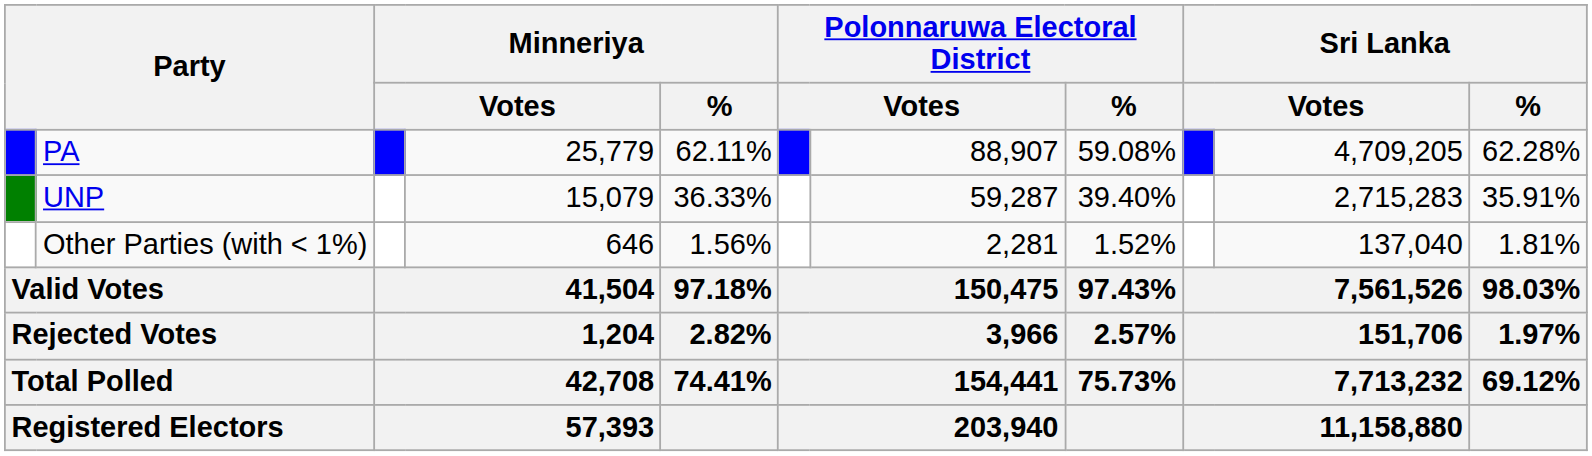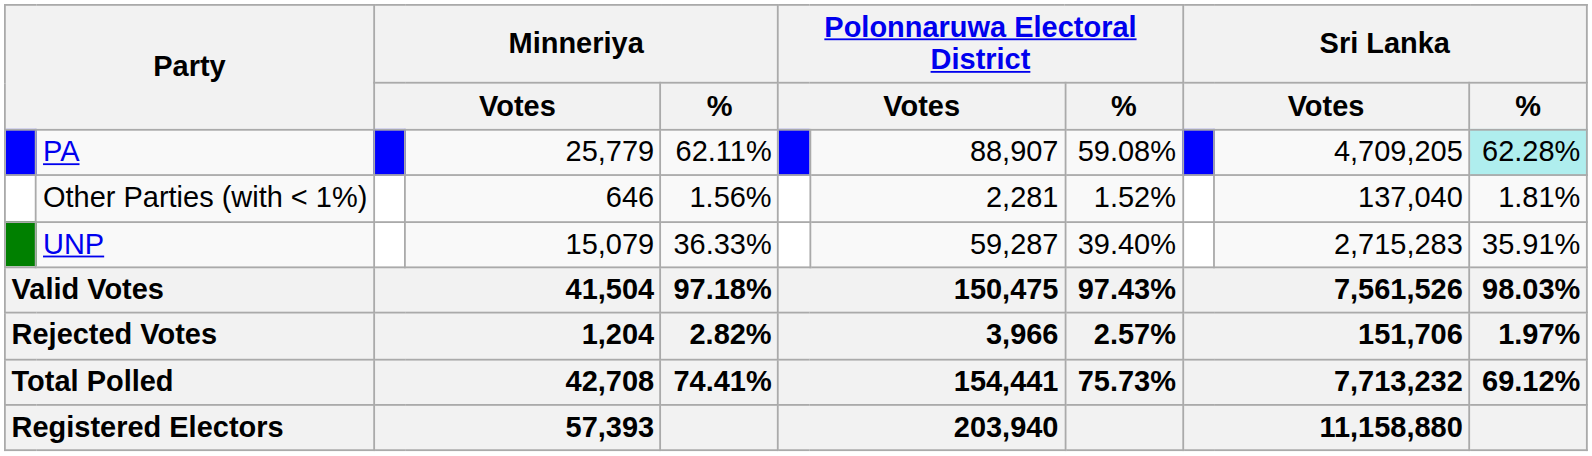PA | Sri Lanka / %: no background -> paleturquoise background
rows swapped: UNP <-> Other Parties (with < 1%)
